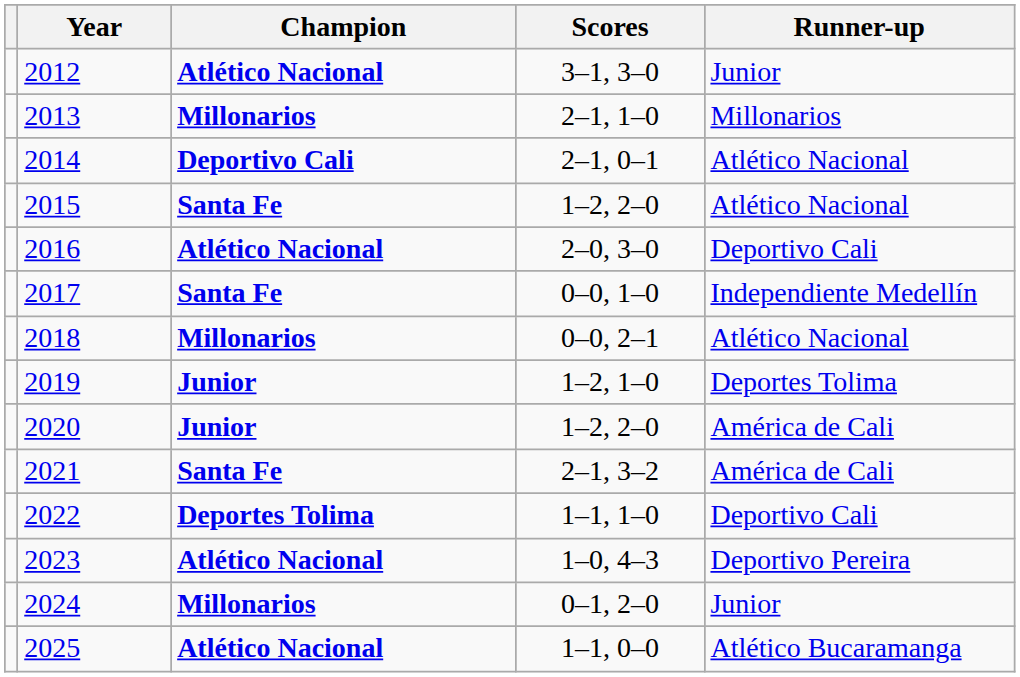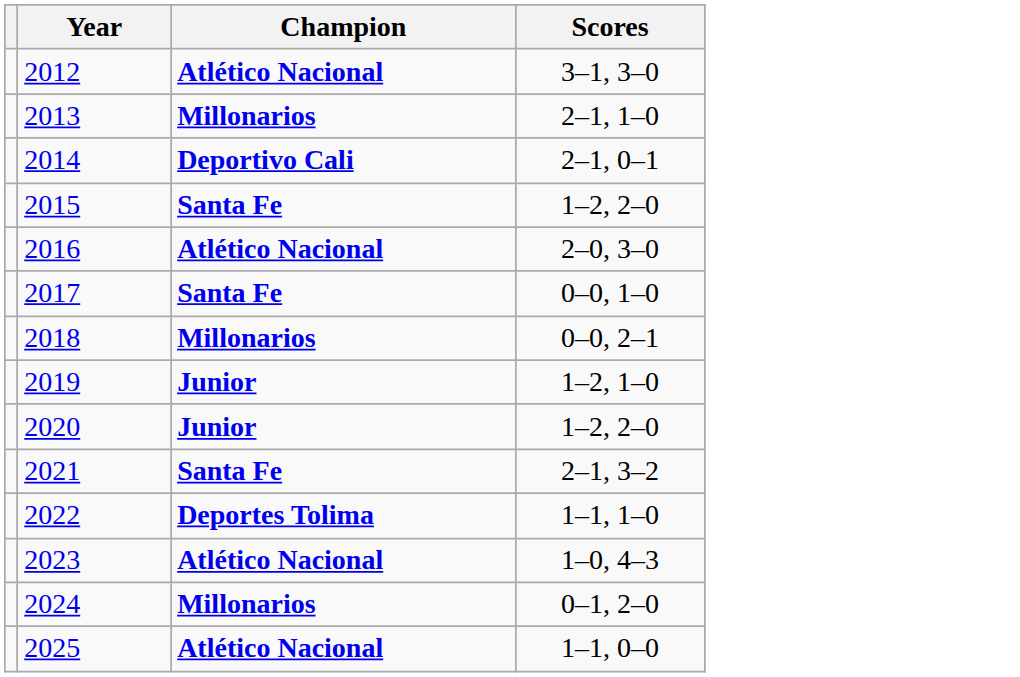- column: Runner-up | Junior | Millonarios | Atlético Nacional | Atlético Nacional | Deportivo Cali | Independiente Medellín | Atlético Nacional | Deportes Tolima | América de Cali | América de Cali | Deportivo Cali | Deportivo Pereira | Junior | Atlético Bucaramanga
